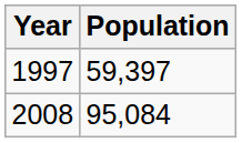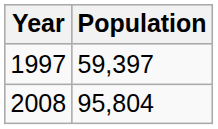2008 | Population: 95,084 -> 95,804
